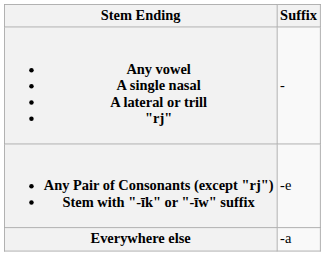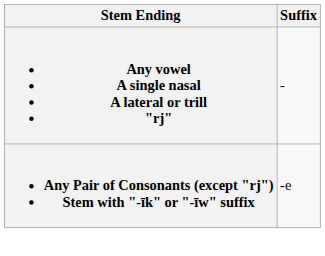- row: Everywhere else | -a
